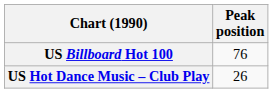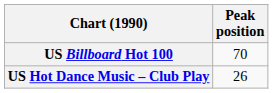US Billboard Hot 100 | Peak position: 76 -> 70
